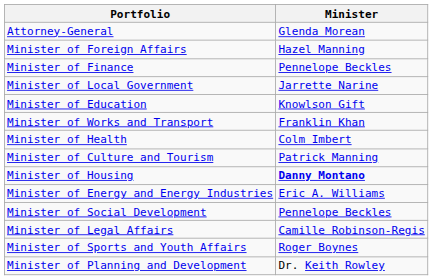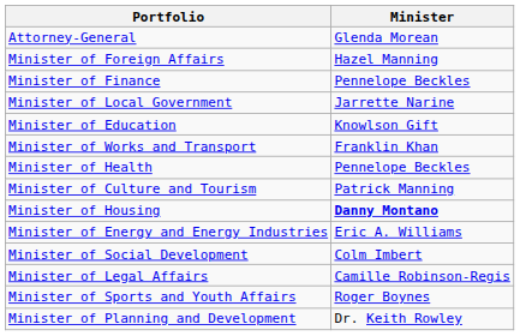Minister of Health | column 2: Colm Imbert -> Pennelope Beckles
Minister of Social Development | column 2: Pennelope Beckles -> Colm Imbert
